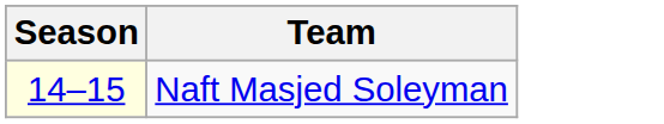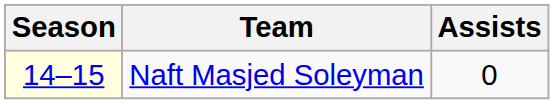+ column: Assists | 0
